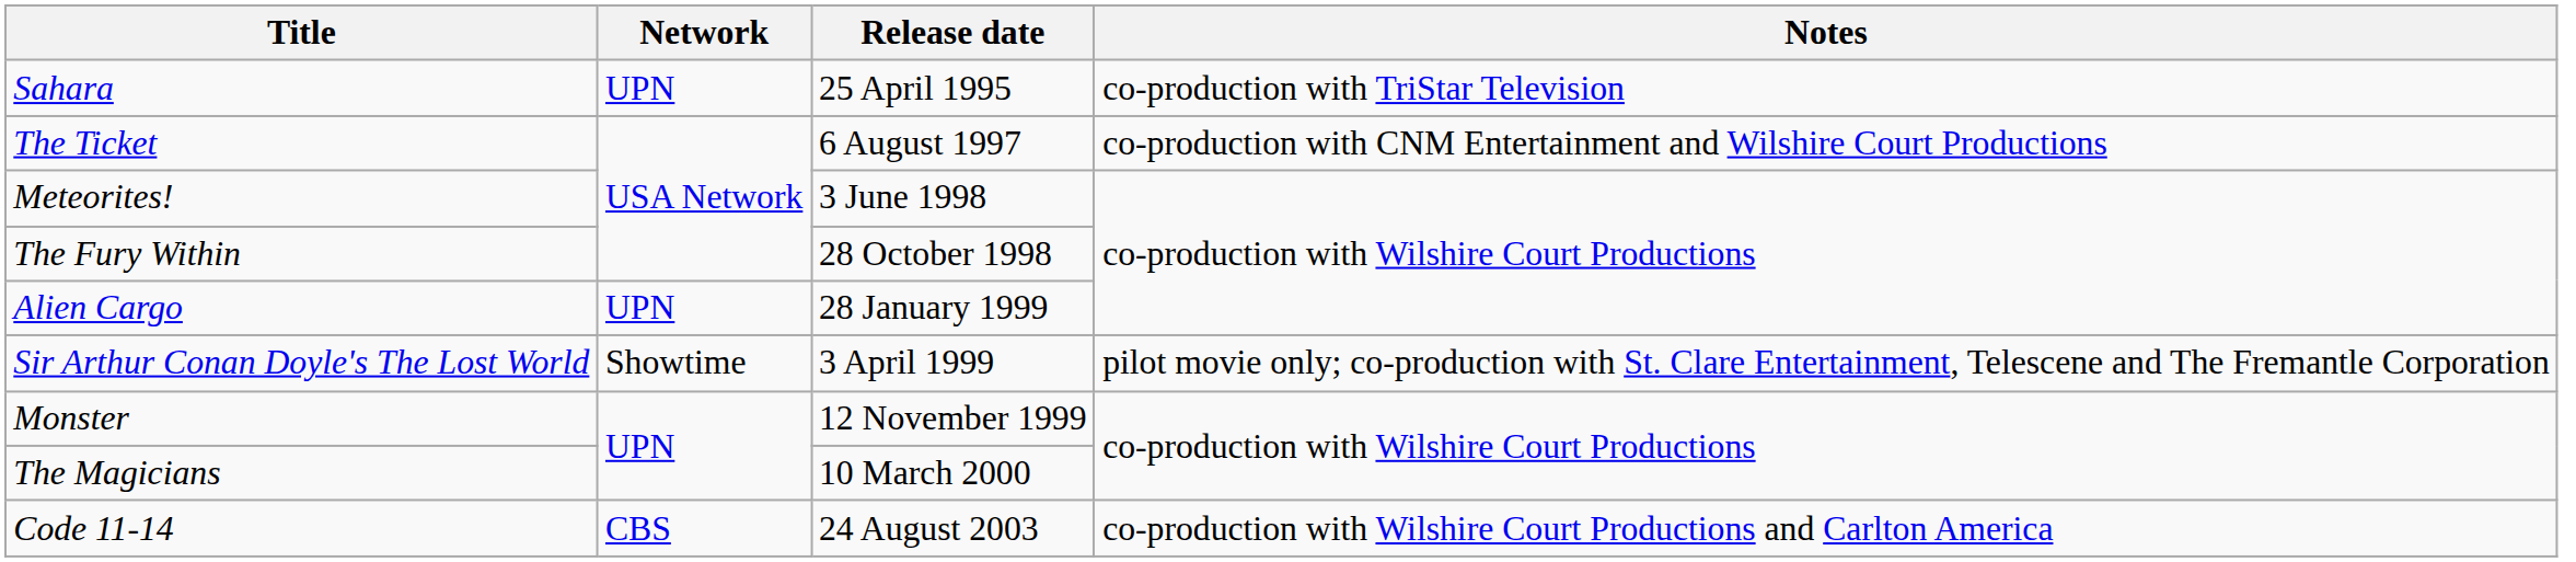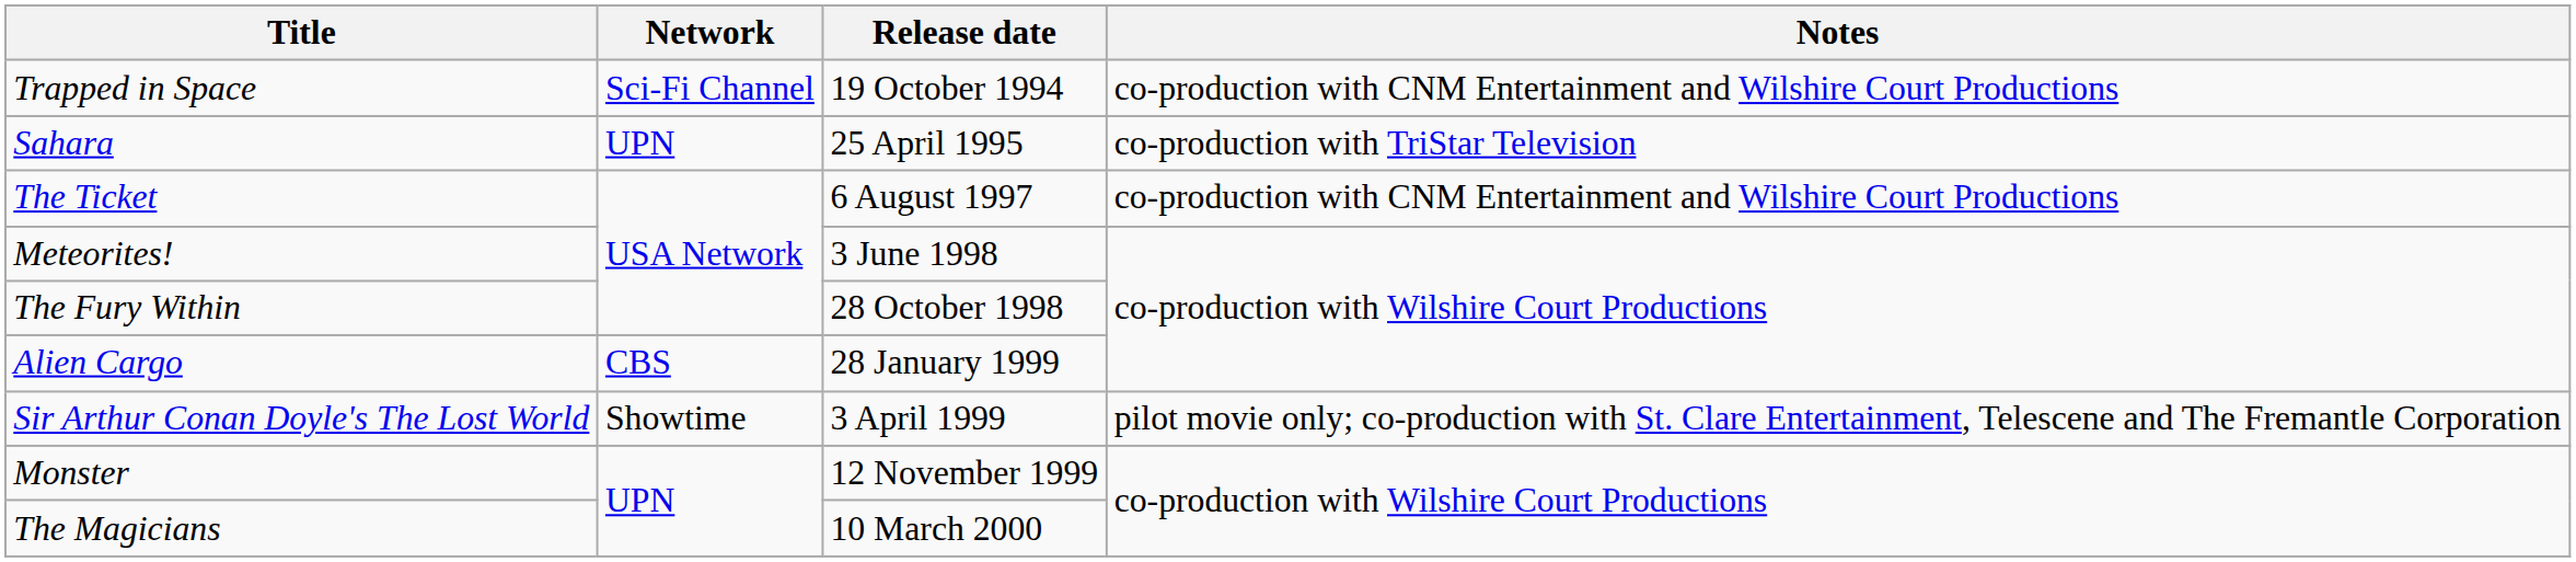+ row: Trapped in Space | Sci-Fi Channel | 19 October 1994 | co-production with CNM Entertainment and Wilshire Court Productions
Alien Cargo | Network: UPN -> CBS
- row: Code 11-14 | CBS | 24 August 2003 | co-production with Wilshire Court Productions and Carlton America
